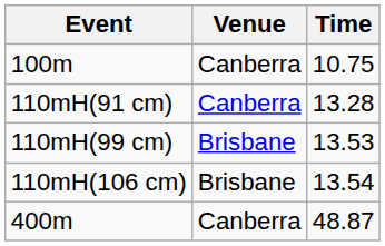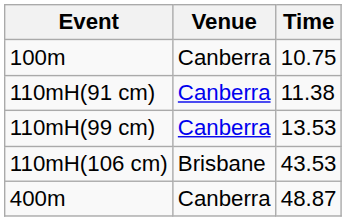110mH(91 cm) | Time: 13.28 -> 11.38
110mH(99 cm) | Venue: Brisbane -> Canberra
110mH(106 cm) | Time: 13.54 -> 43.53
